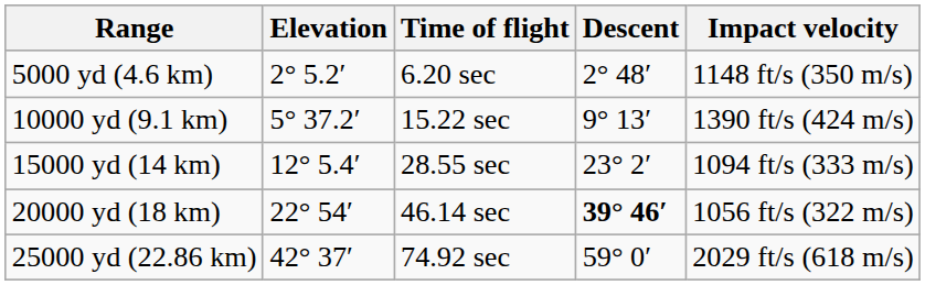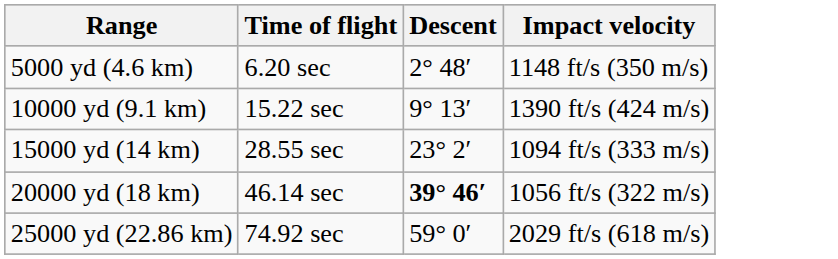- column: Elevation | 2° 5.2′ | 5° 37.2′ | 12° 5.4′ | 22° 54′ | 42° 37′
